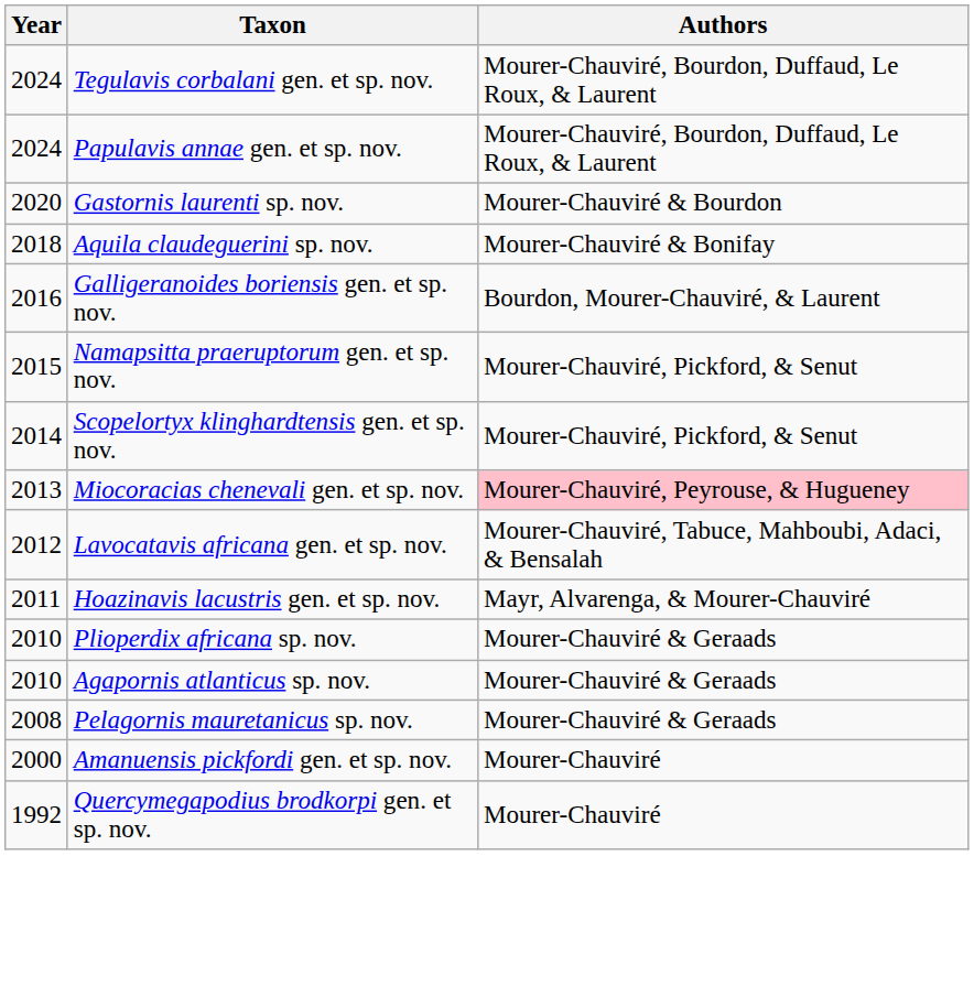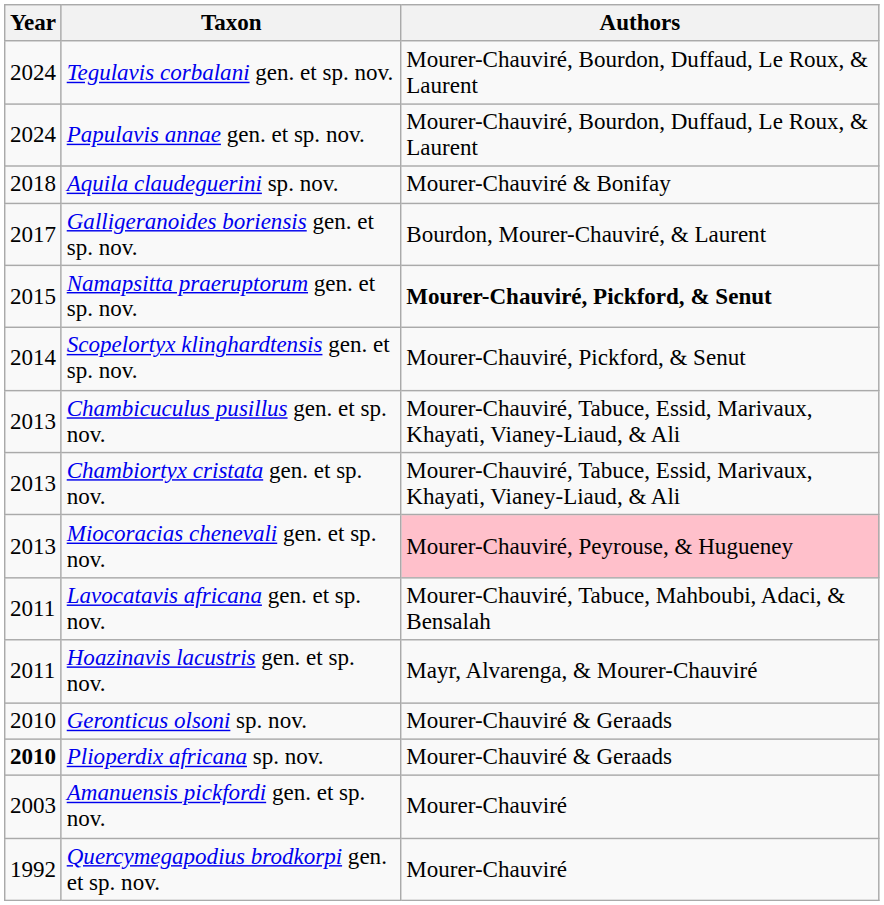- row: 2020 | Gastornis laurenti sp. nov. | Mourer-Chauviré & Bourdon
Galligeranoides boriensis gen. et sp. nov. | Year: 2016 -> 2017
Namapsitta praeruptorum gen. et sp. nov. | Authors: normal -> bold
+ row: 2013 | Chambicuculus pusillus gen. et sp. nov. | Mourer-Chauviré, Tabuce, Essid, Marivaux, Khayati, Vianey-Liaud, & Ali
+ row: 2013 | Chambiortyx cristata gen. et sp. nov. | Mourer-Chauviré, Tabuce, Essid, Marivaux, Khayati, Vianey-Liaud, & Ali
Lavocatavis africana gen. et sp. nov. | Year: 2012 -> 2011
+ row: 2010 | Geronticus olsoni sp. nov. | Mourer-Chauviré & Geraads
Plioperdix africana sp. nov. | Year: normal -> bold
- row: 2010 | Agapornis atlanticus sp. nov. | Mourer-Chauviré & Geraads
- row: 2008 | Pelagornis mauretanicus sp. nov. | Mourer-Chauviré & Geraads
Amanuensis pickfordi gen. et sp. nov. | Year: 2000 -> 2003
